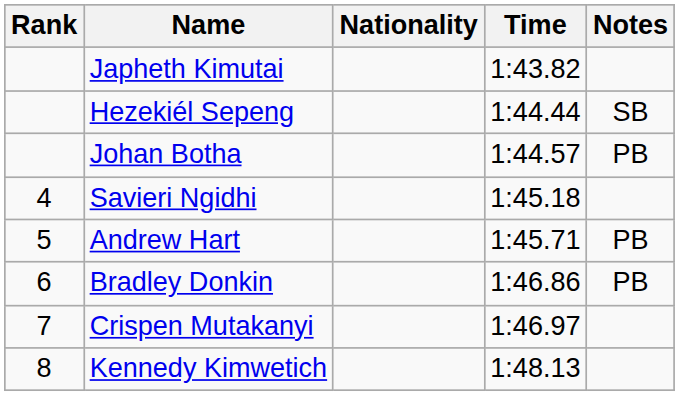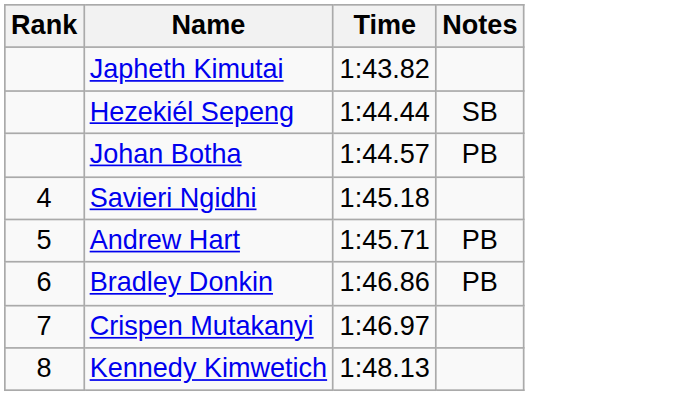- column: Nationality
